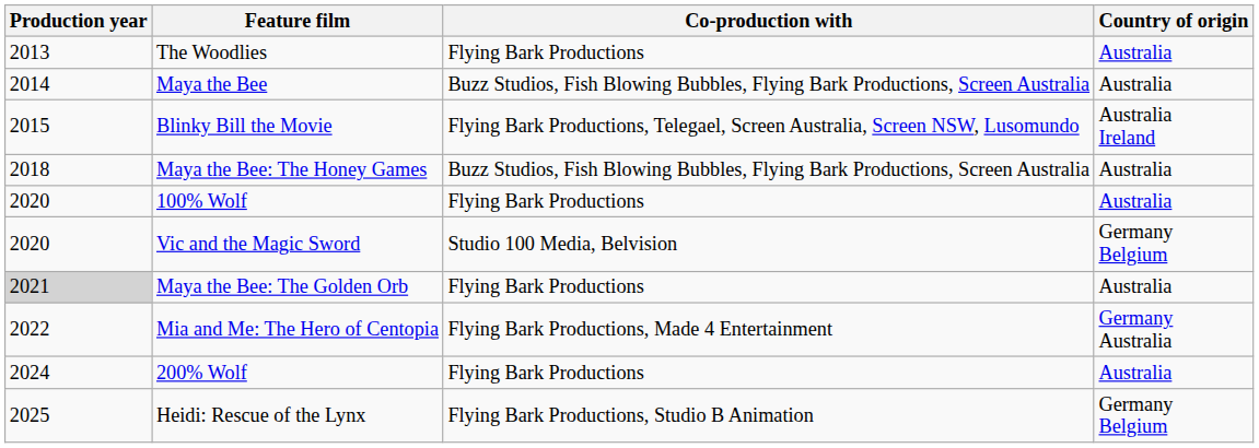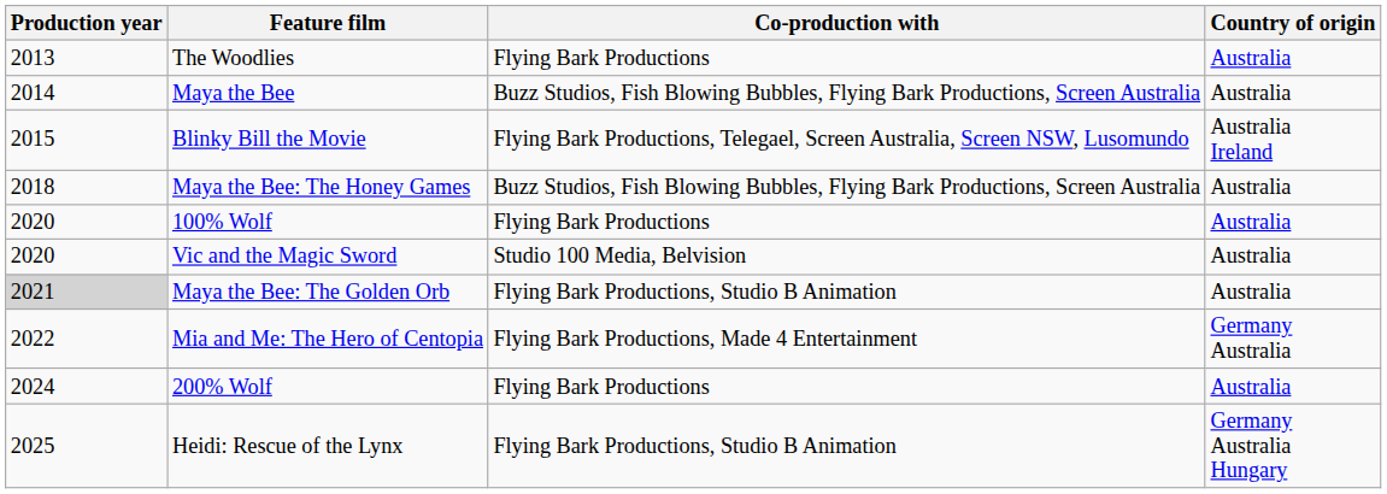Vic and the Magic Sword | Country of origin: Germany Belgium -> Australia
Maya the Bee: The Golden Orb | Co-production with: Flying Bark Productions -> Flying Bark Productions, Studio B Animation
Heidi: Rescue of the Lynx | Country of origin: Germany Belgium -> Germany Australia Hungary
